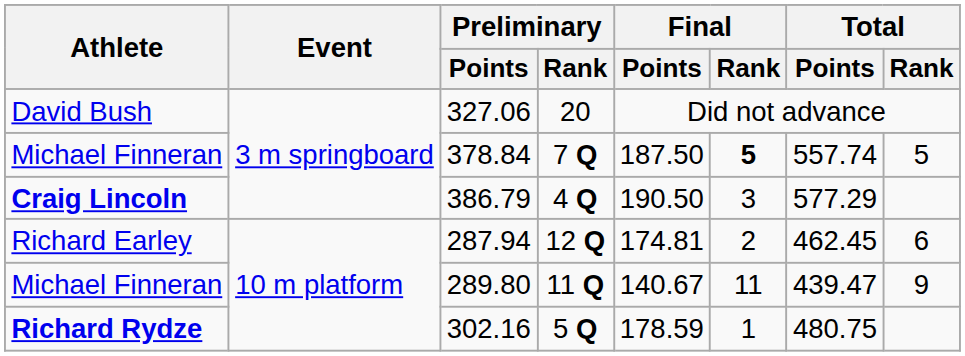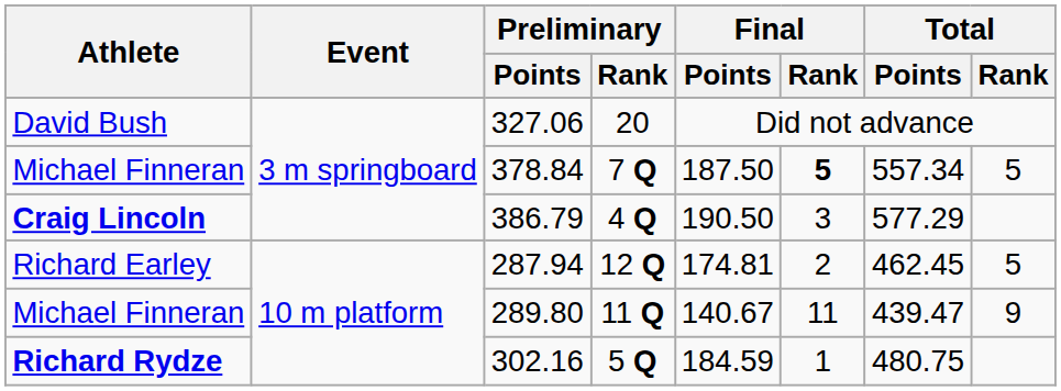378.84 | Total / Points: 557.74 -> 557.34
287.94 | Total / Rank: 6 -> 5
302.16 | Final / Points: 178.59 -> 184.59
